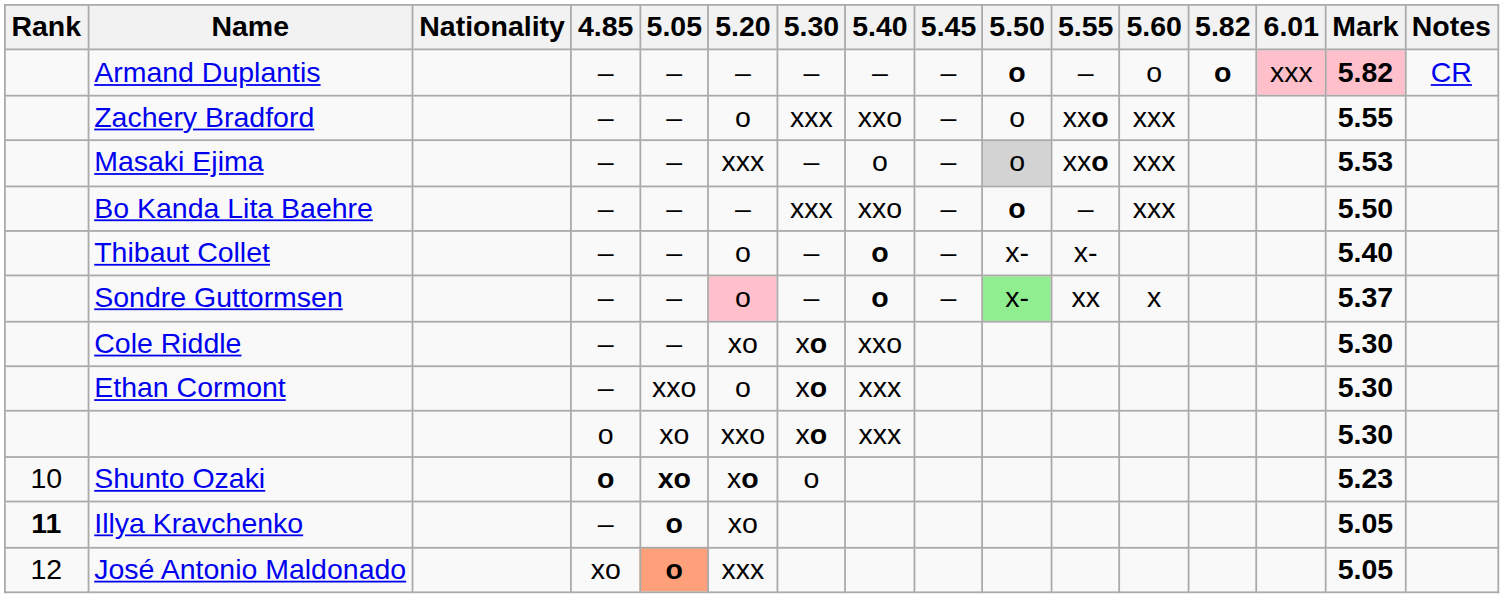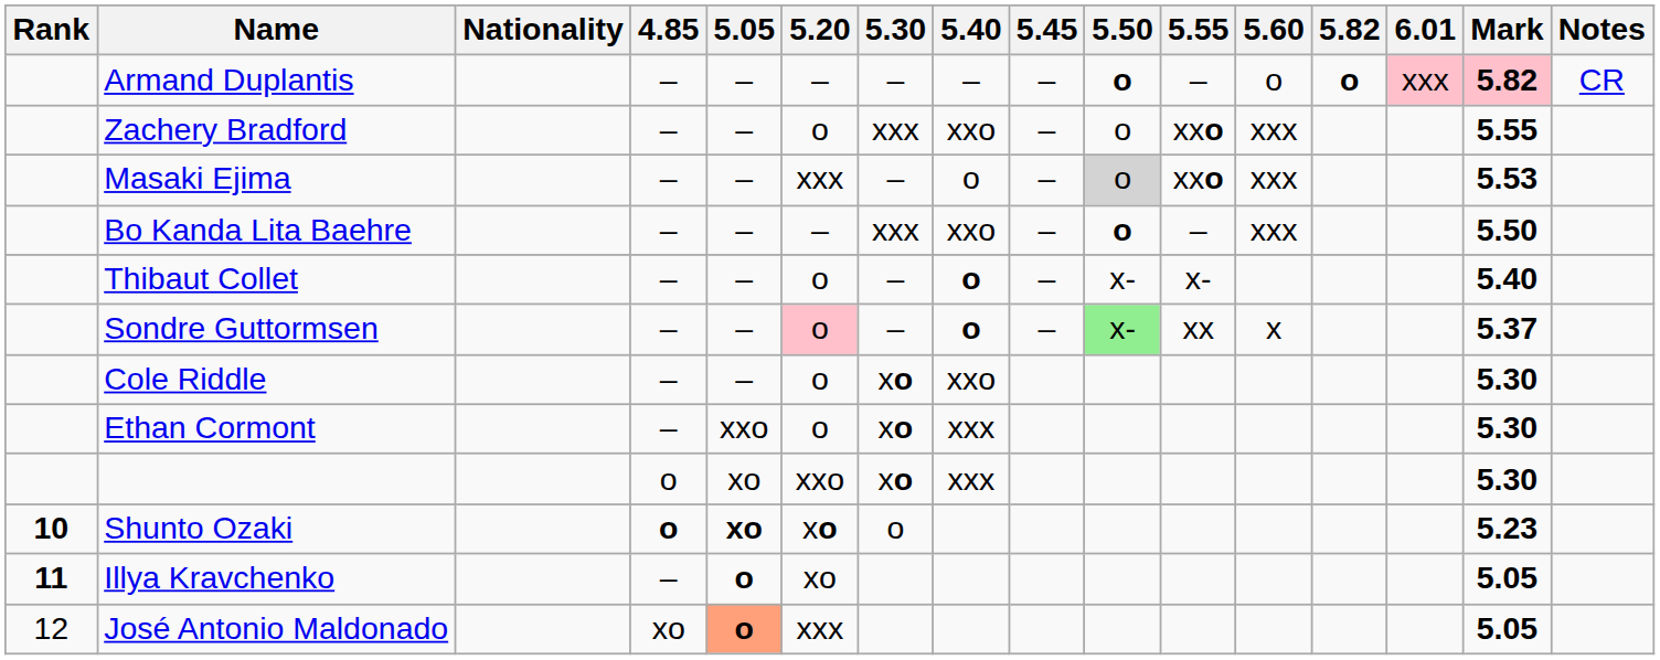Cole Riddle | 5.20: xo -> o
Shunto Ozaki | Rank: normal -> bold
